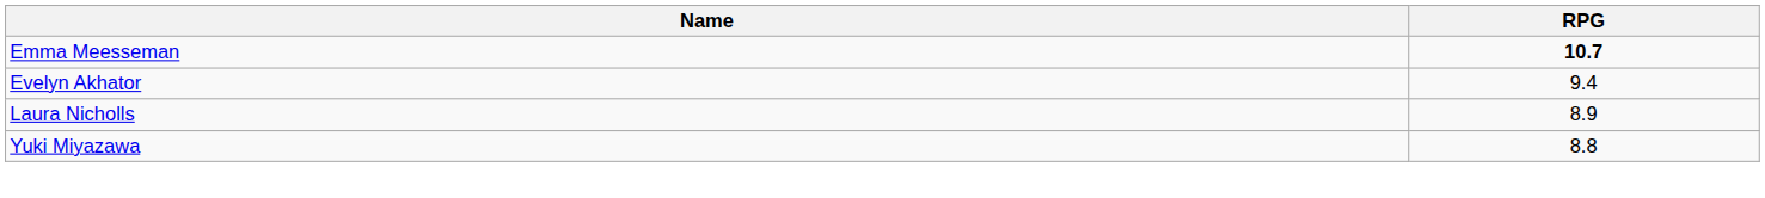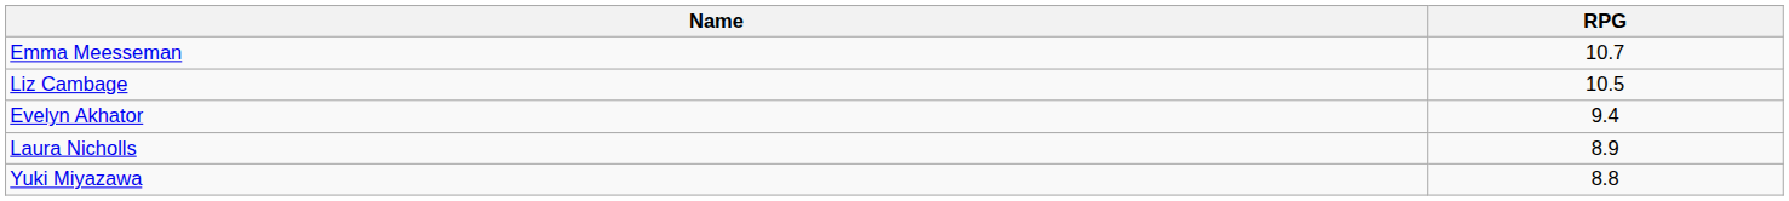Emma Meesseman | RPG: bold -> normal
+ row: Liz Cambage | 10.5
